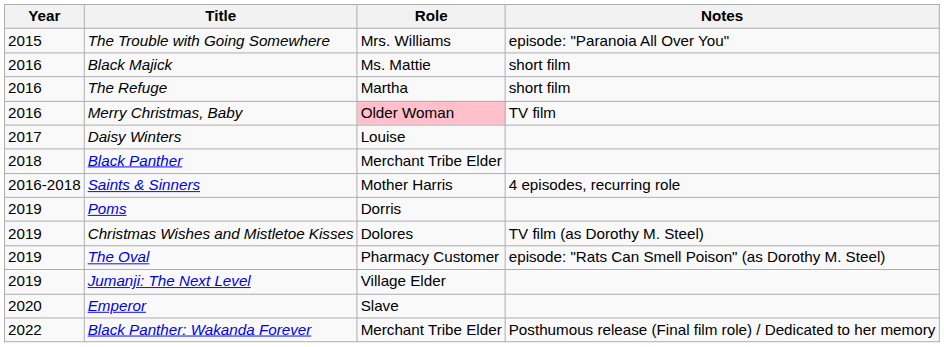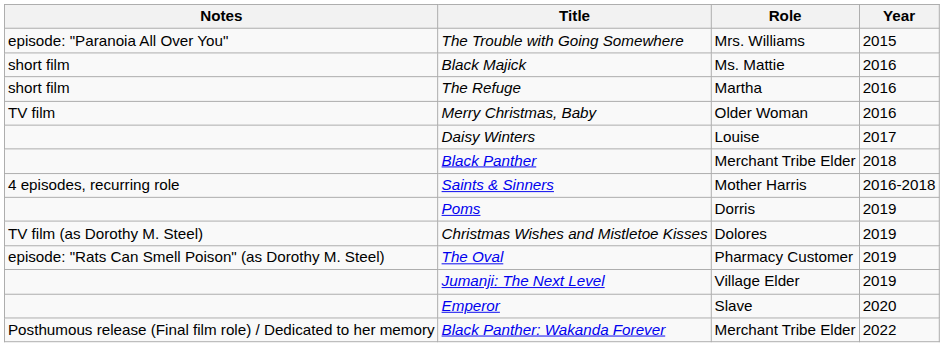columns swapped: Year <-> Notes
Merry Christmas, Baby | Role: pink background -> no background
